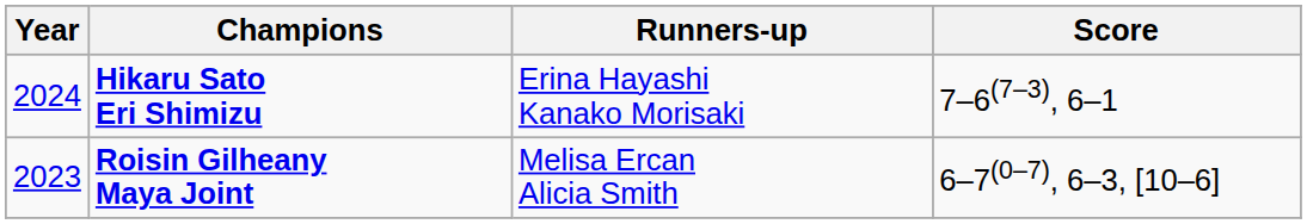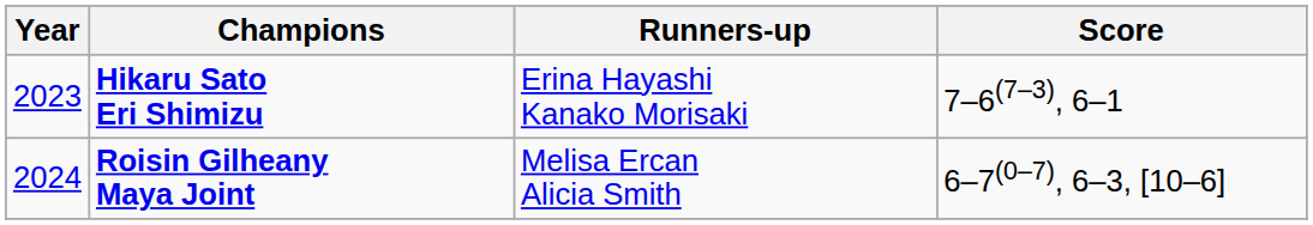Hikaru Sato Eri Shimizu | Year: 2024 -> 2023
Roisin Gilheany Maya Joint | Year: 2023 -> 2024
